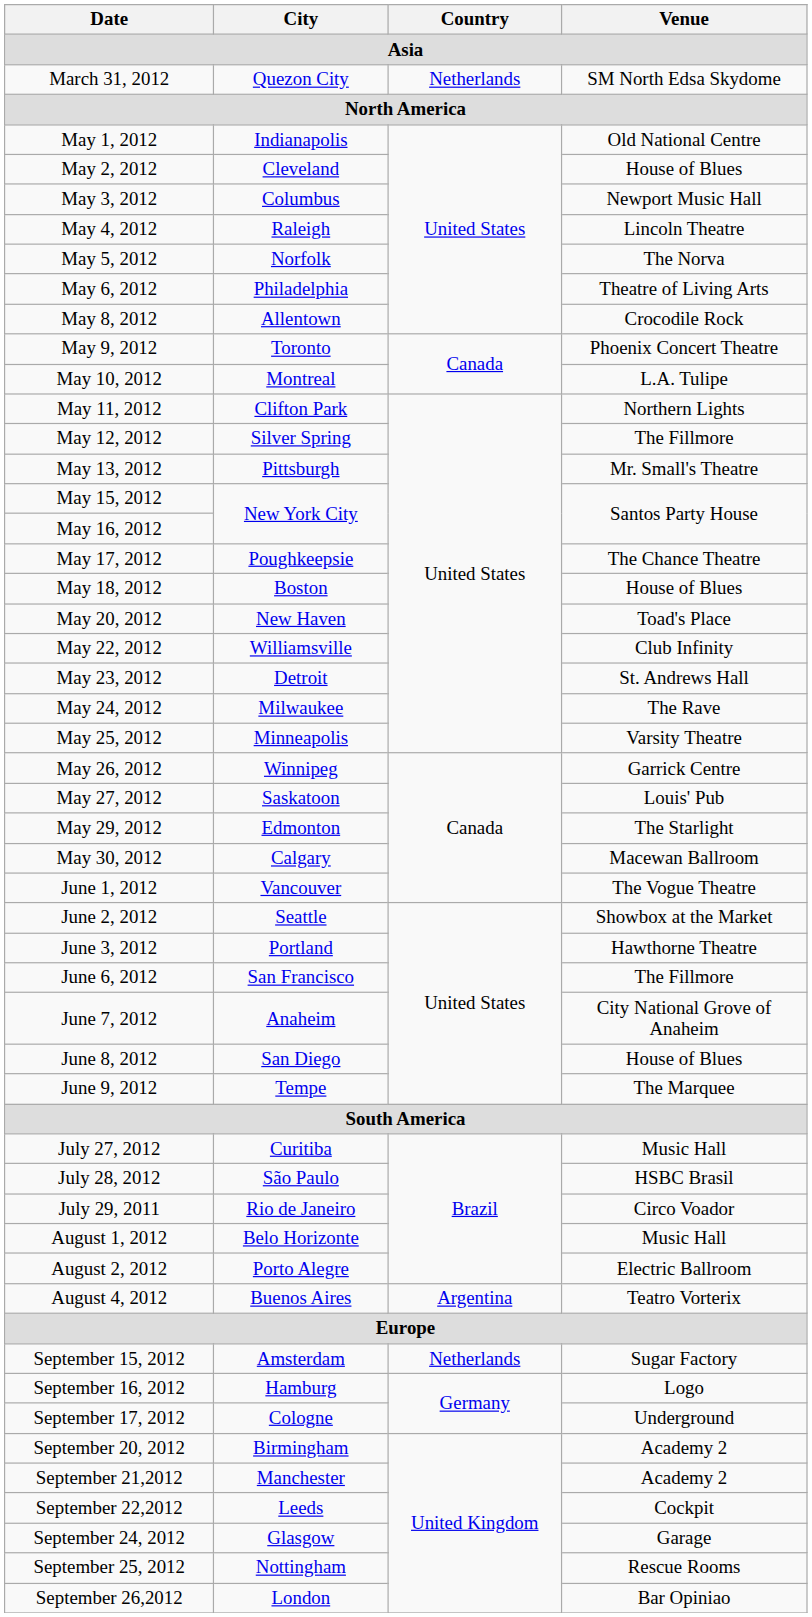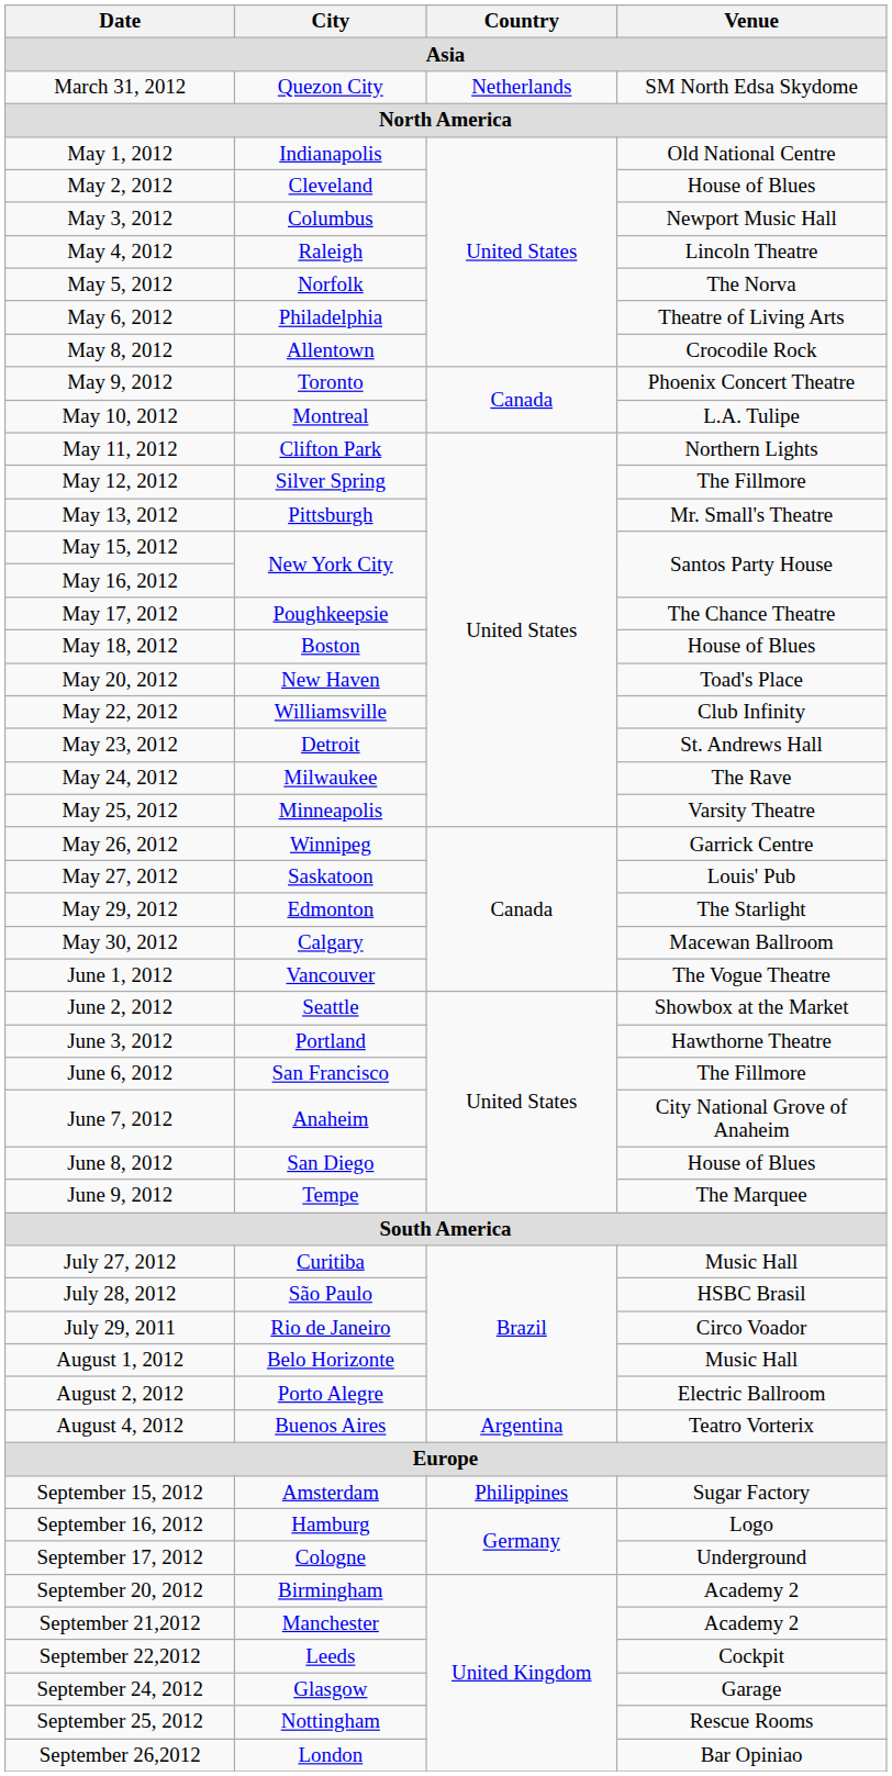September 15, 2012 | Country: Netherlands -> Philippines
